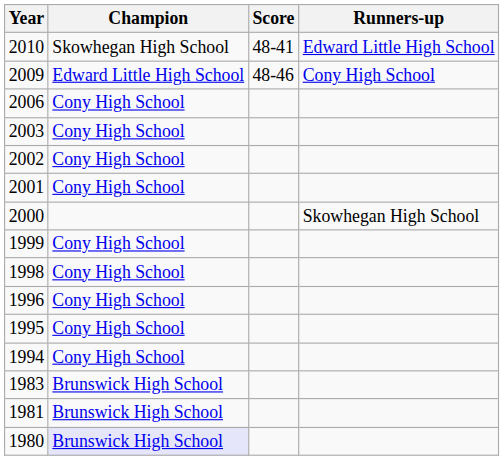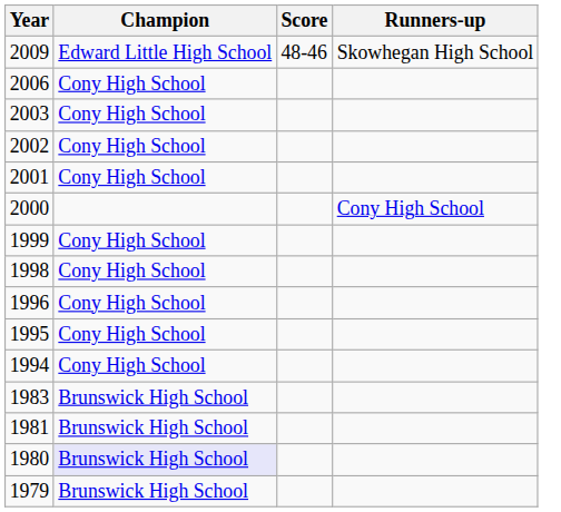- row: 2010 | Skowhegan High School | 48-41 | Edward Little High School
2009 | Runners-up: Cony High School -> Skowhegan High School
2000 | Runners-up: Skowhegan High School -> Cony High School
+ row: 1979 | Brunswick High School
